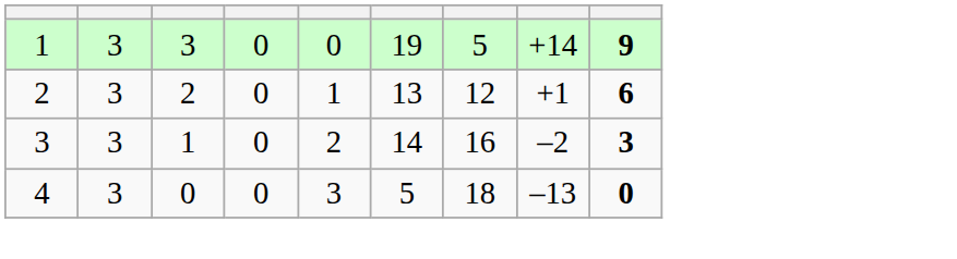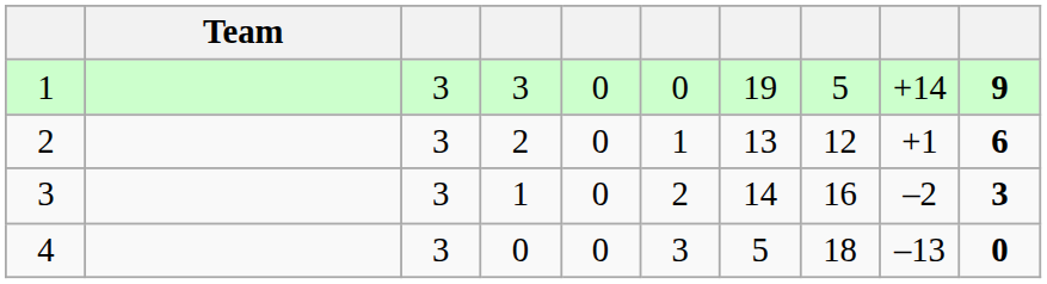+ column: Team
